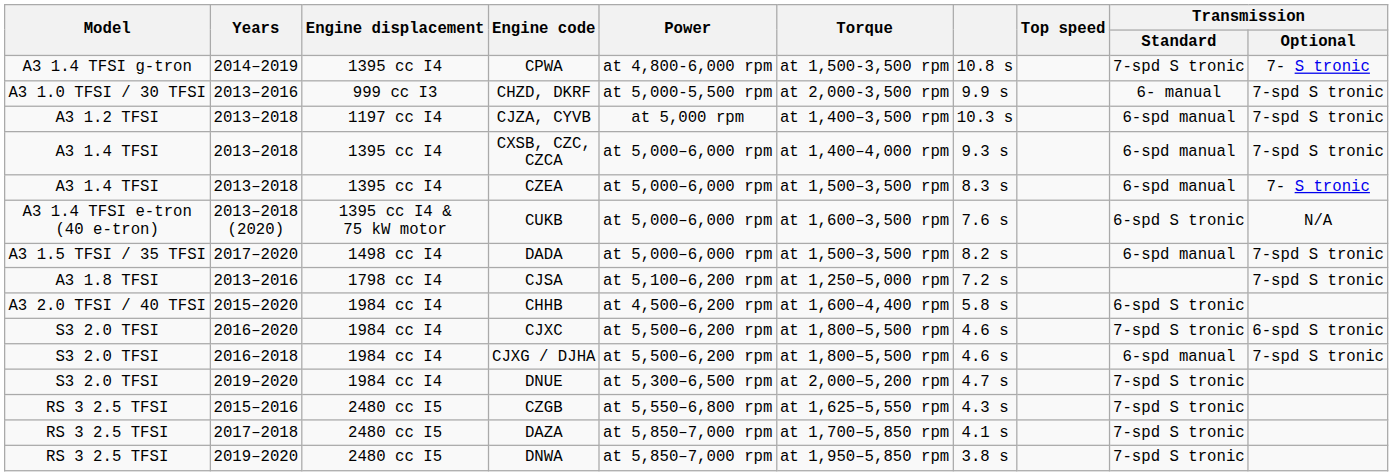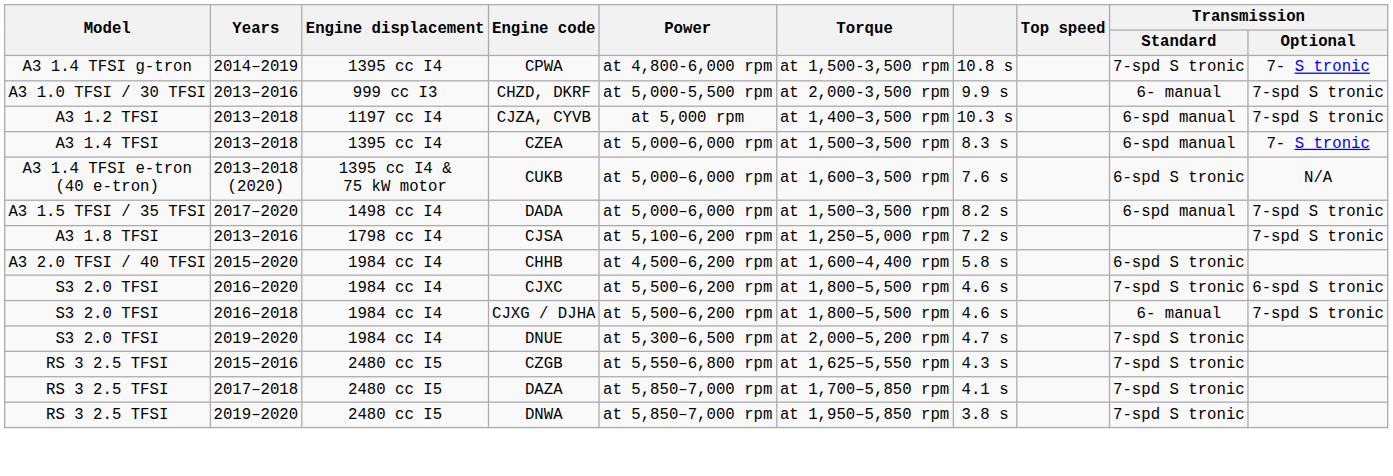- row: A3 1.4 TFSI | 2013–2018 | 1395 cc I4 | CXSB, CZC, CZCA | at 5,000–6,000 rpm | at 1,400–4,000 rpm | 9.3 s | 6-spd manual | 7-spd S tronic
CJXG / DJHA | Transmission / Standard: 6-spd manual -> 6- manual
